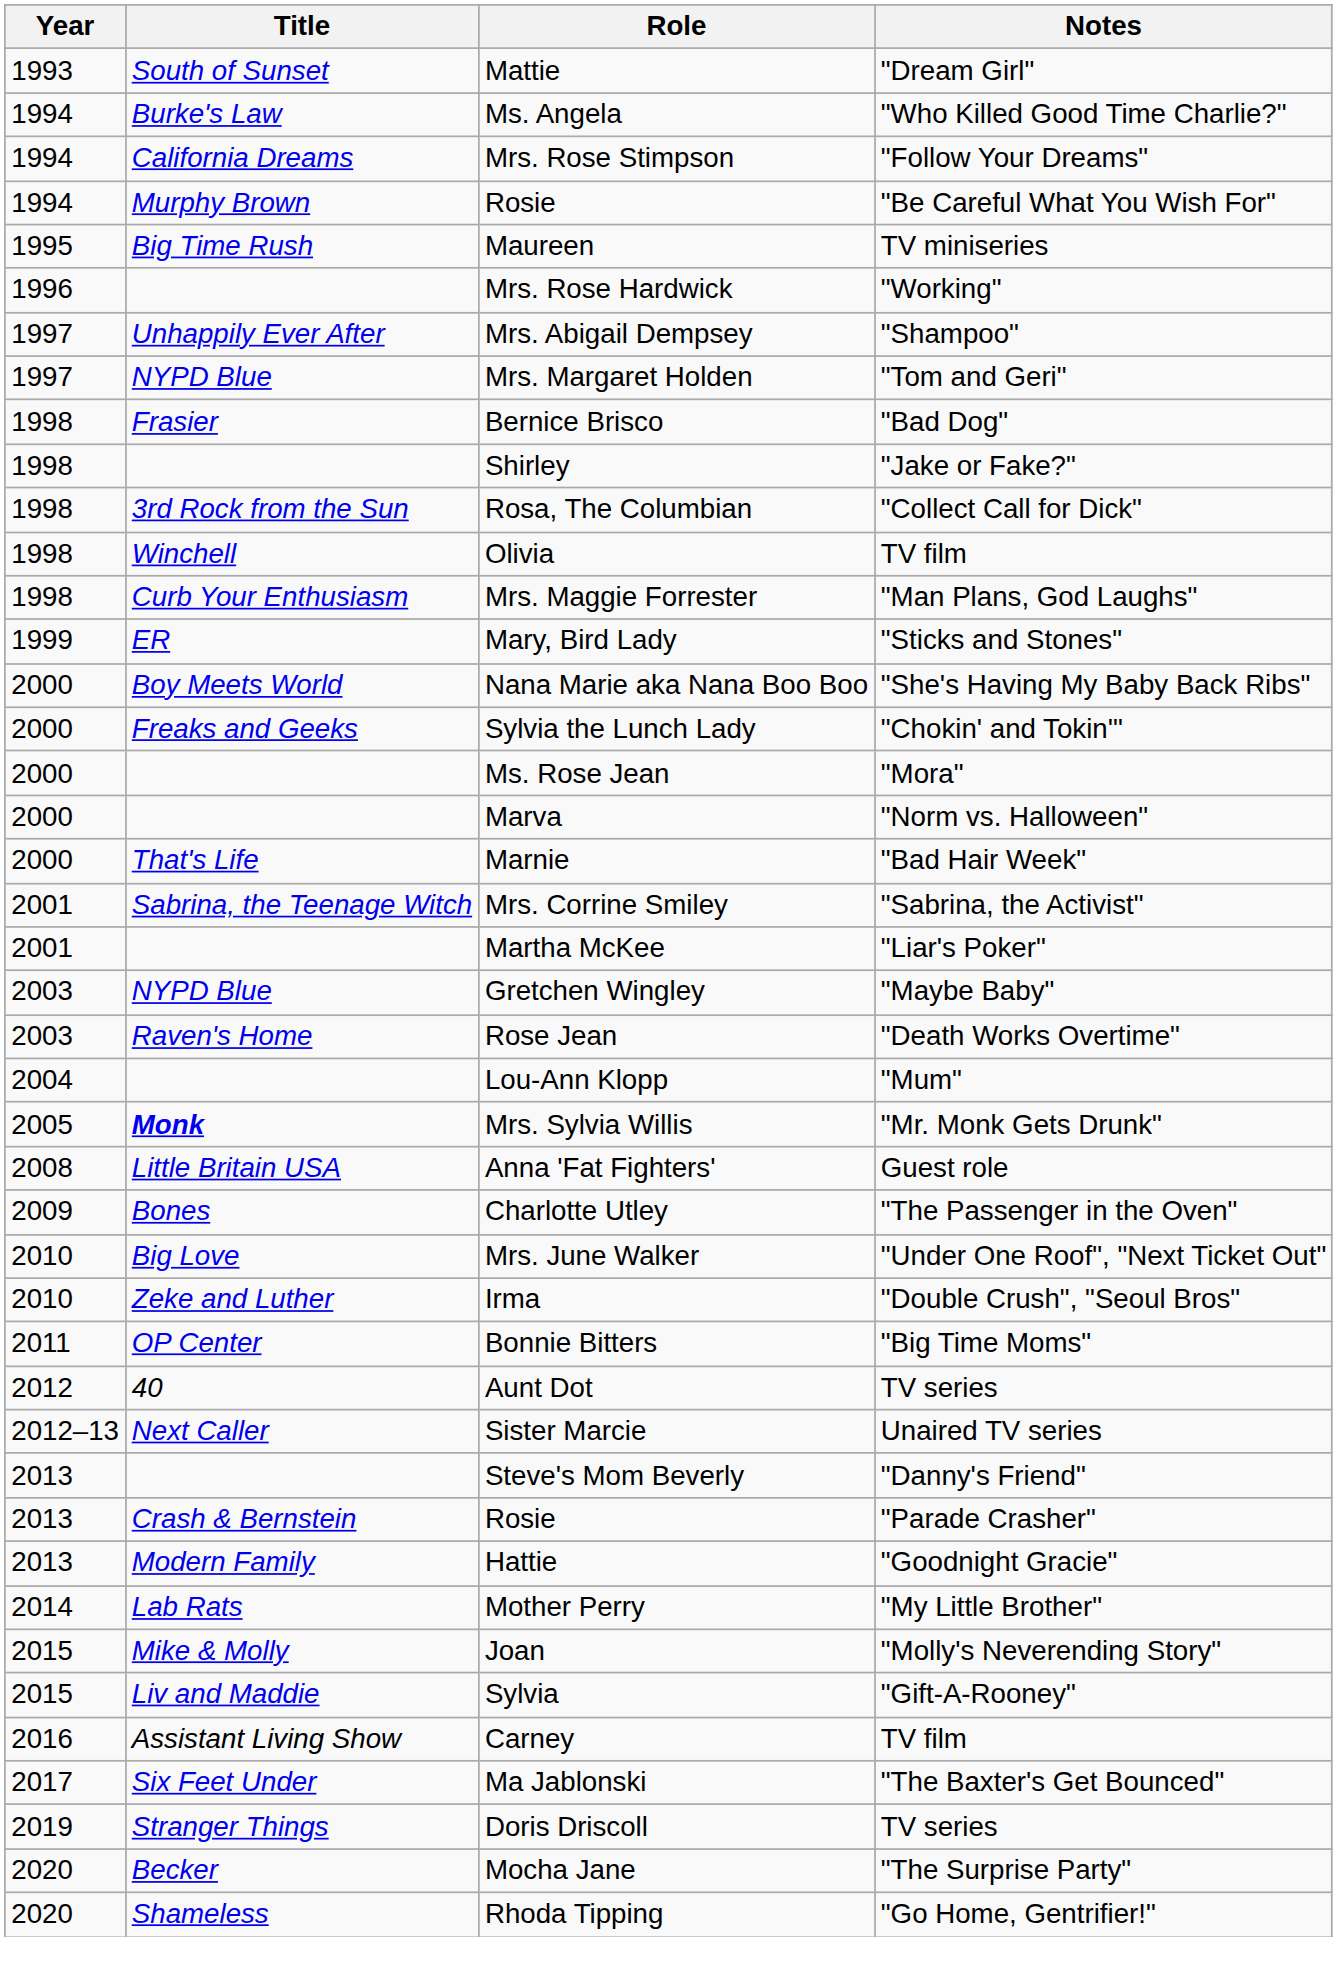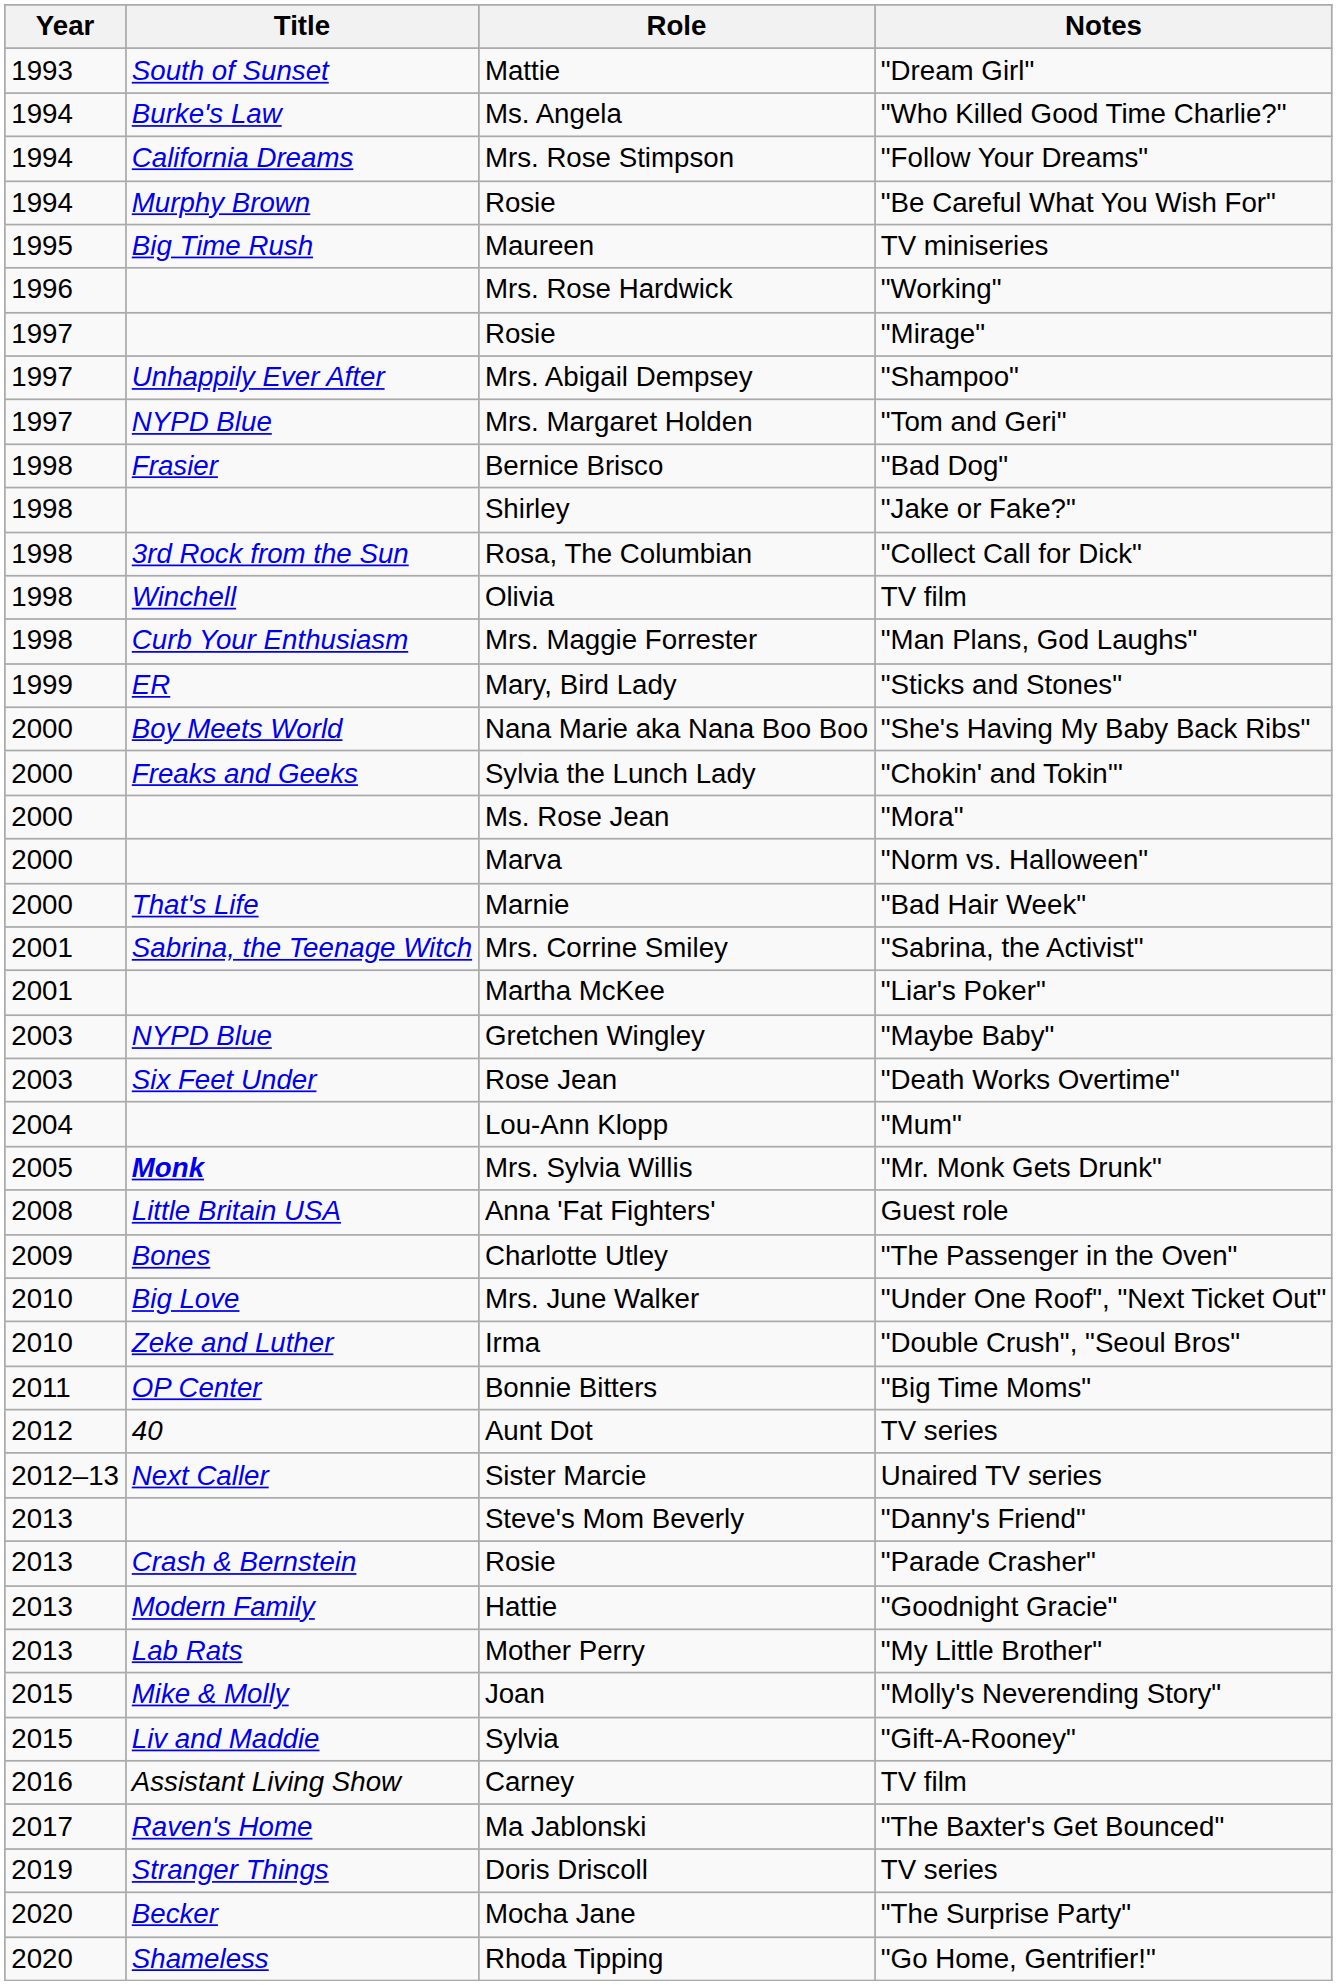+ row: 1997 | Rosie | "Mirage"
Rose Jean | Title: Raven's Home -> Six Feet Under
Mother Perry | Year: 2014 -> 2013
Ma Jablonski | Title: Six Feet Under -> Raven's Home
